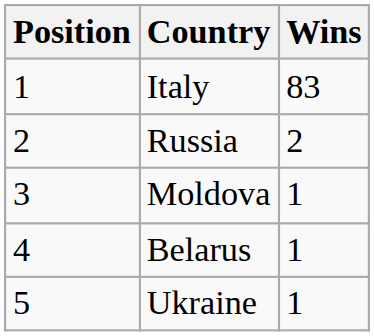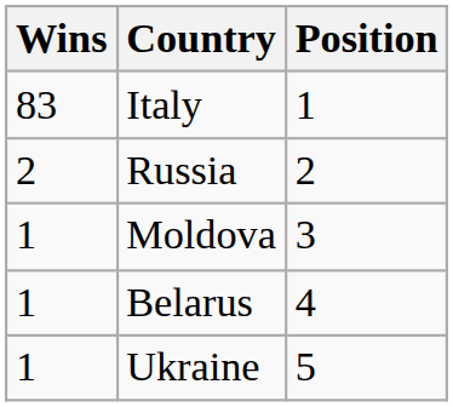columns swapped: Position <-> Wins
